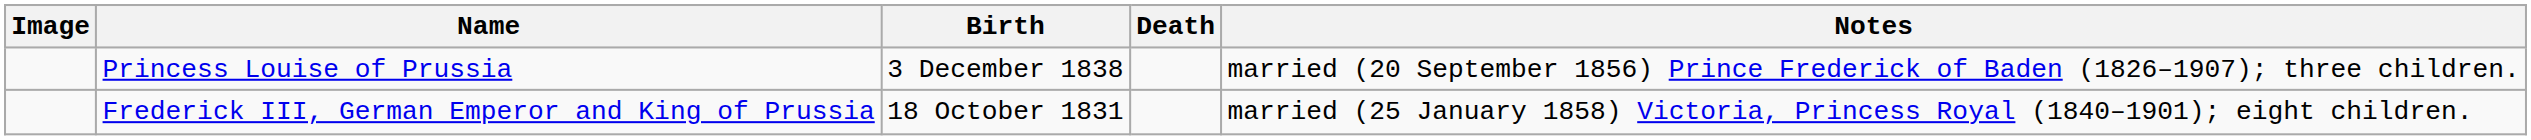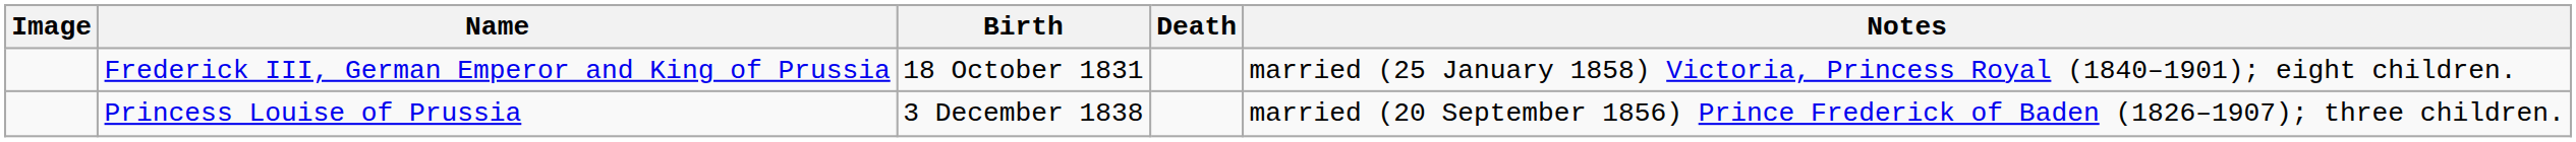rows swapped: Frederick III, German Emperor and King of Prussia <-> Princess Louise of Prussia
